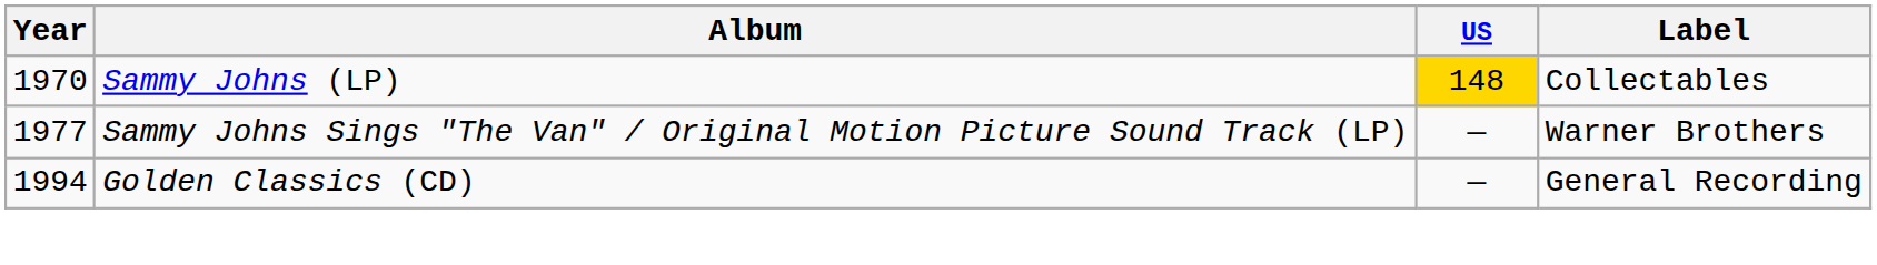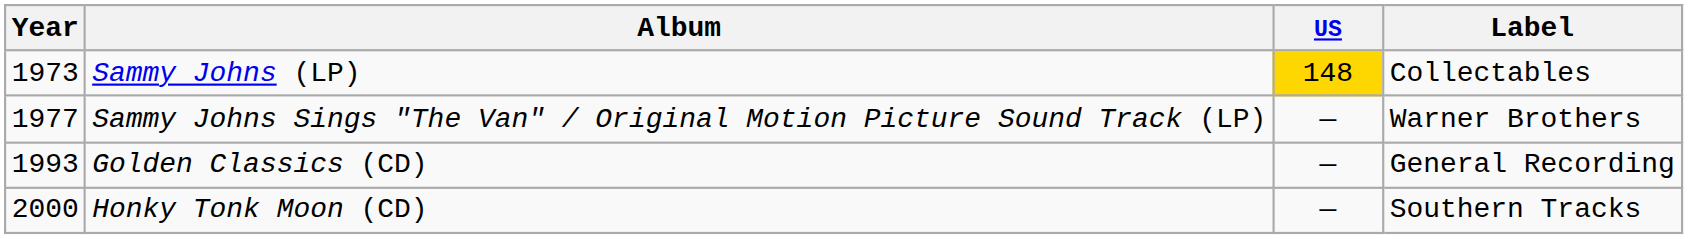Sammy Johns (LP) | Year: 1970 -> 1973
Golden Classics (CD) | Year: 1994 -> 1993
+ row: 2000 | Honky Tonk Moon (CD) | — | Southern Tracks
